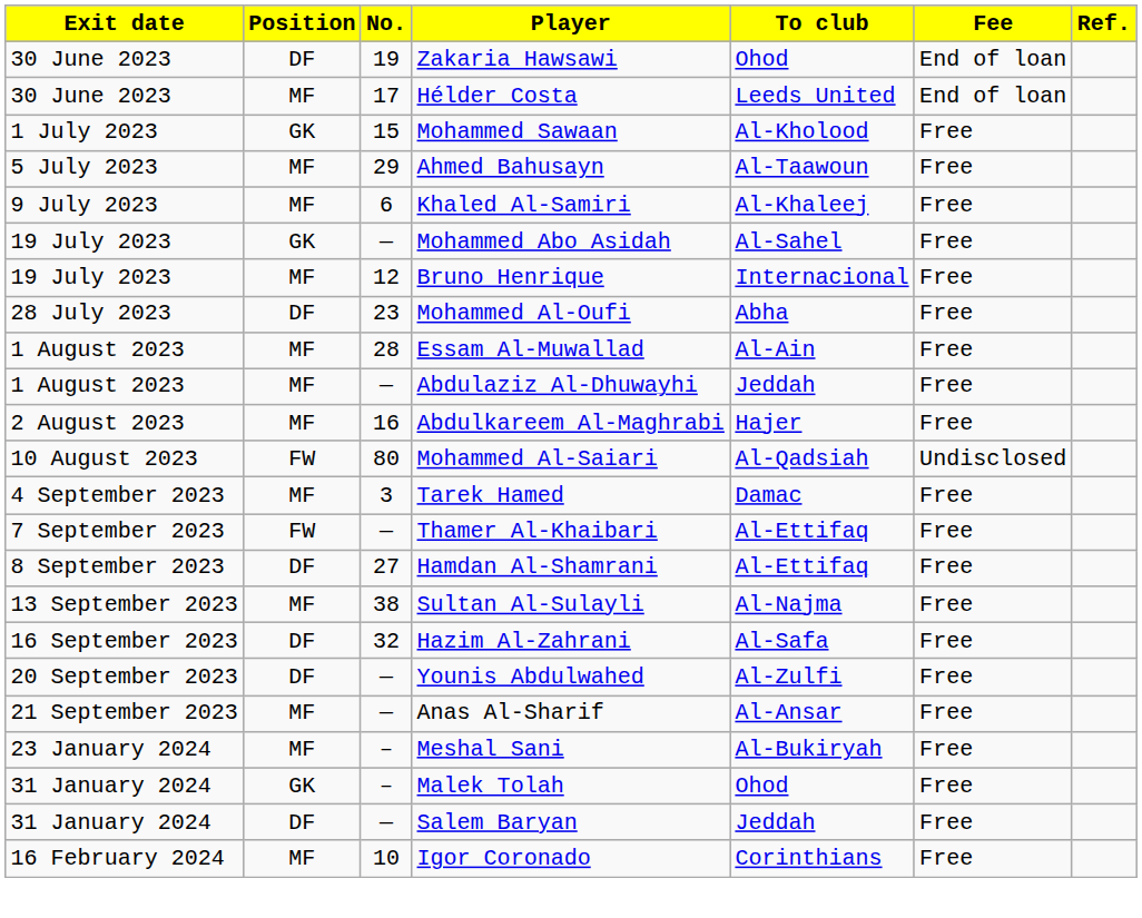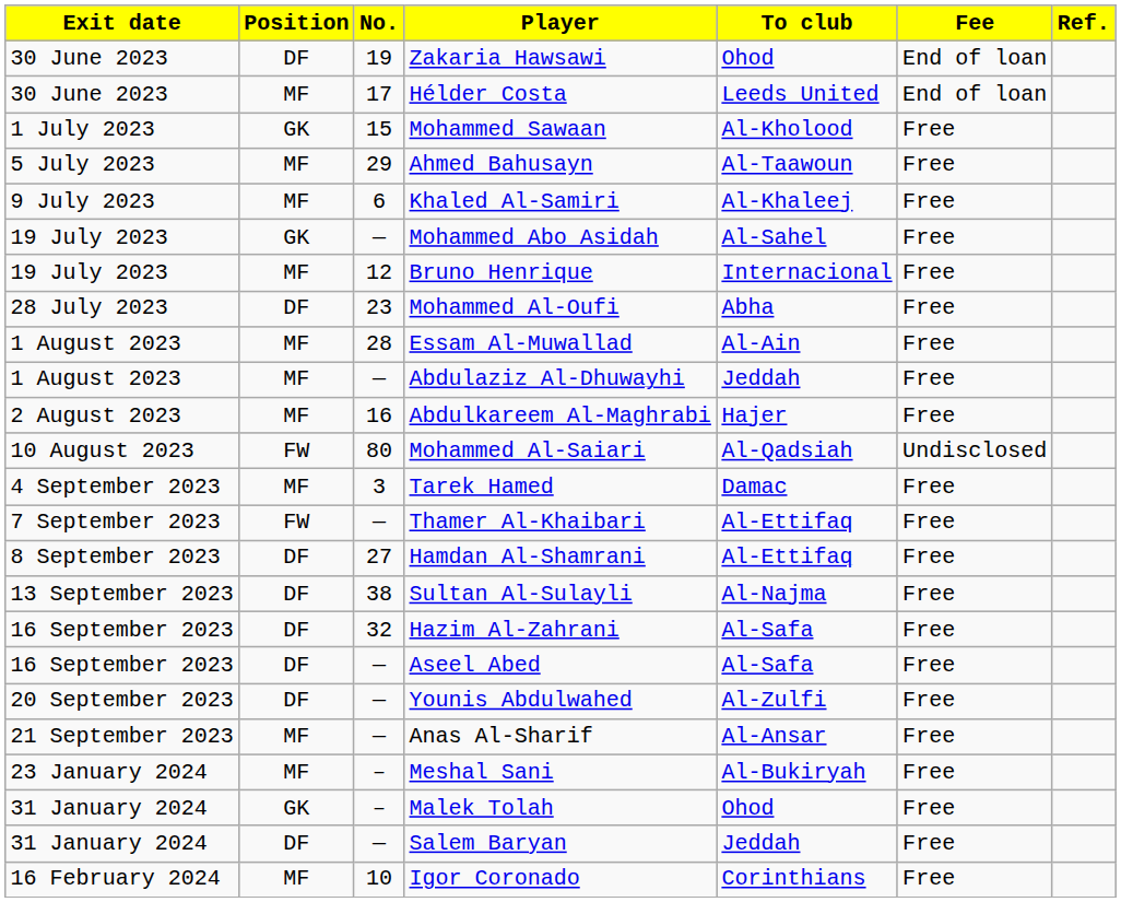Sultan Al-Sulayli | Position: MF -> DF
+ row: 16 September 2023 | DF | — | Aseel Abed | Al-Safa | Free
